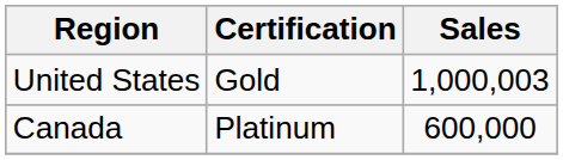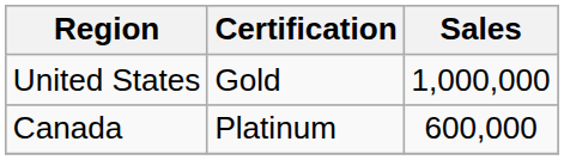United States | Sales: 1,000,003 -> 1,000,000
